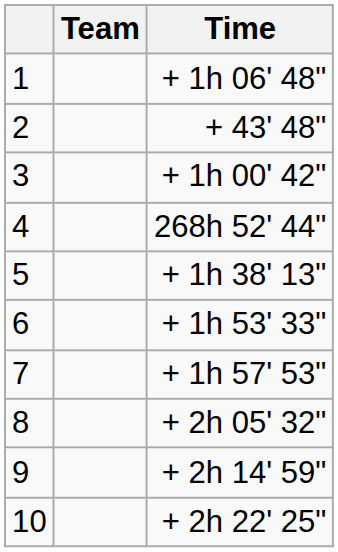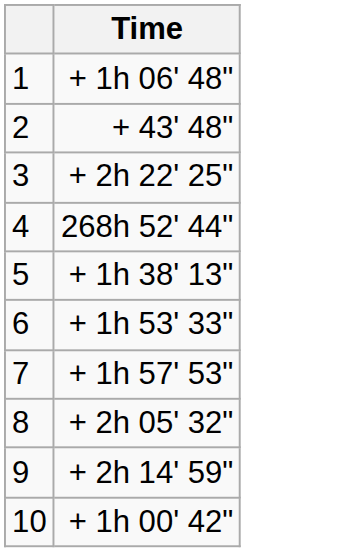- column: Team
3 | Time: + 1h 00' 42" -> + 2h 22' 25"
10 | Time: + 2h 22' 25" -> + 1h 00' 42"
